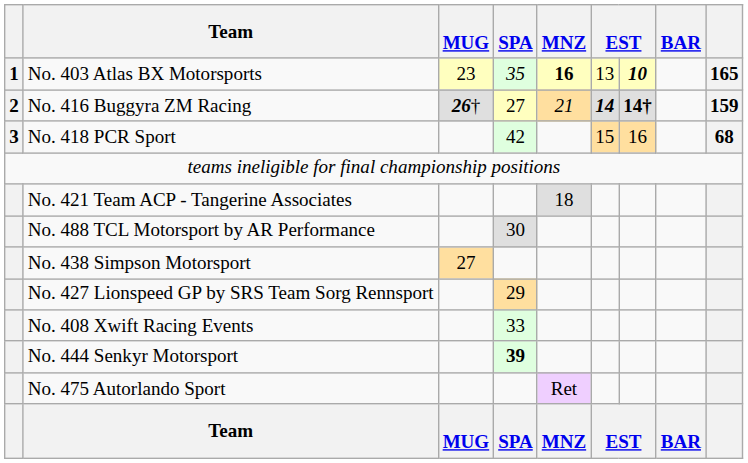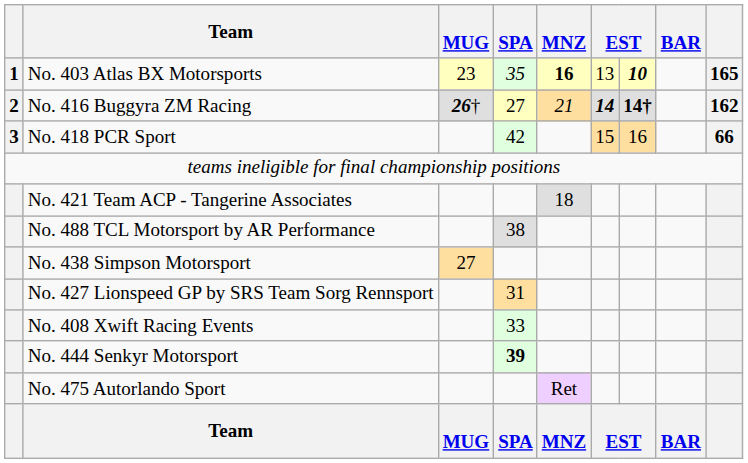No. 416 Buggyra ZM Racing | column 9: 159 -> 162
No. 418 PCR Sport | column 9: 68 -> 66
No. 488 TCL Motorsport by AR Performance | SPA: 30 -> 38
No. 427 Lionspeed GP by SRS Team Sorg Rennsport | SPA: 29 -> 31
